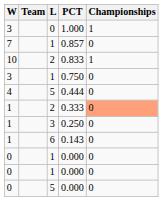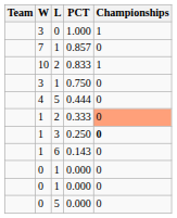columns swapped: Team <-> W
0.250 | Championships: normal -> bold
